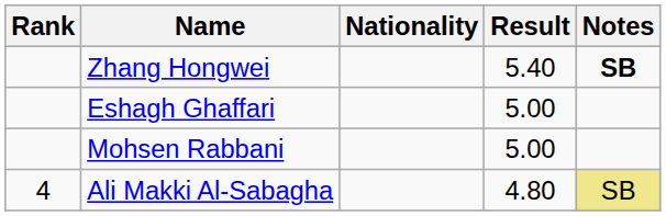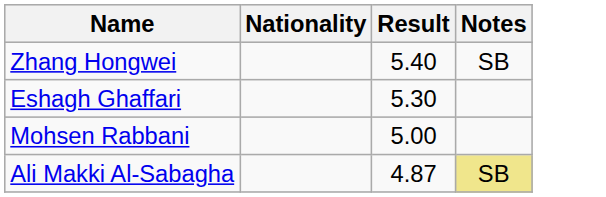- column: Rank | 4
Zhang Hongwei | Notes: bold -> normal
Eshagh Ghaffari | Result: 5.00 -> 5.30
Ali Makki Al-Sabagha | Result: 4.80 -> 4.87
